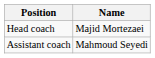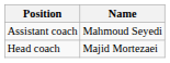rows swapped: Head coach <-> Assistant coach
